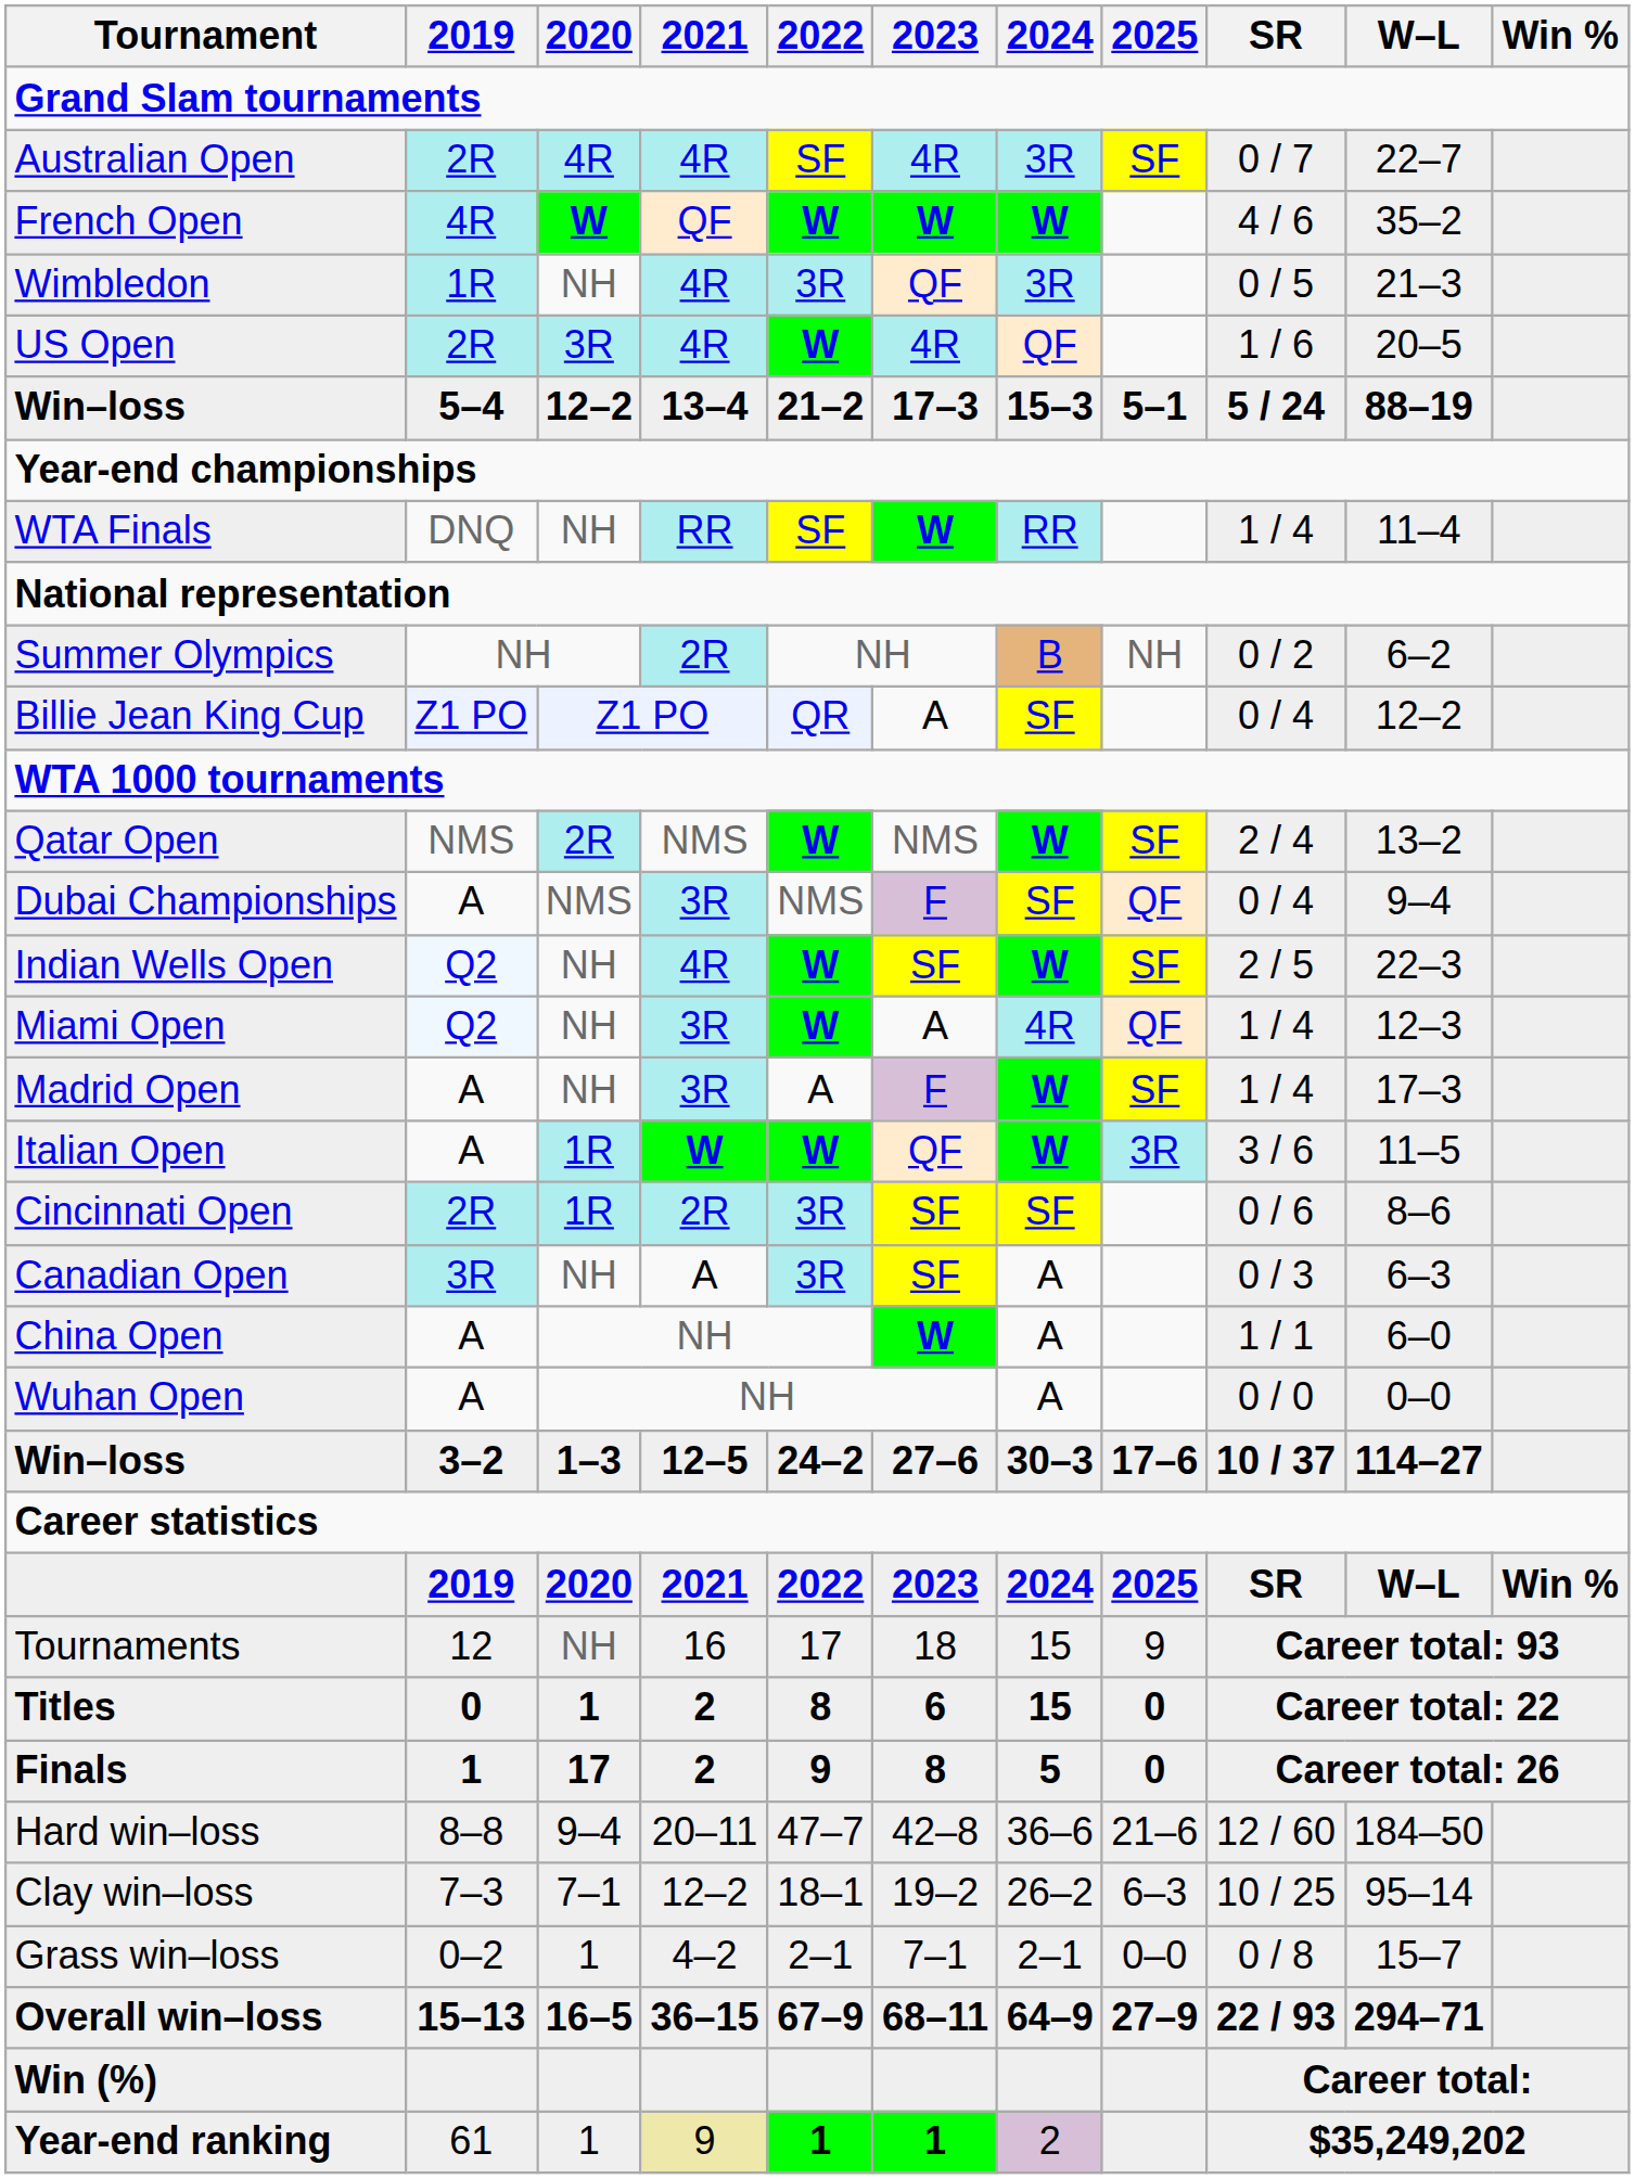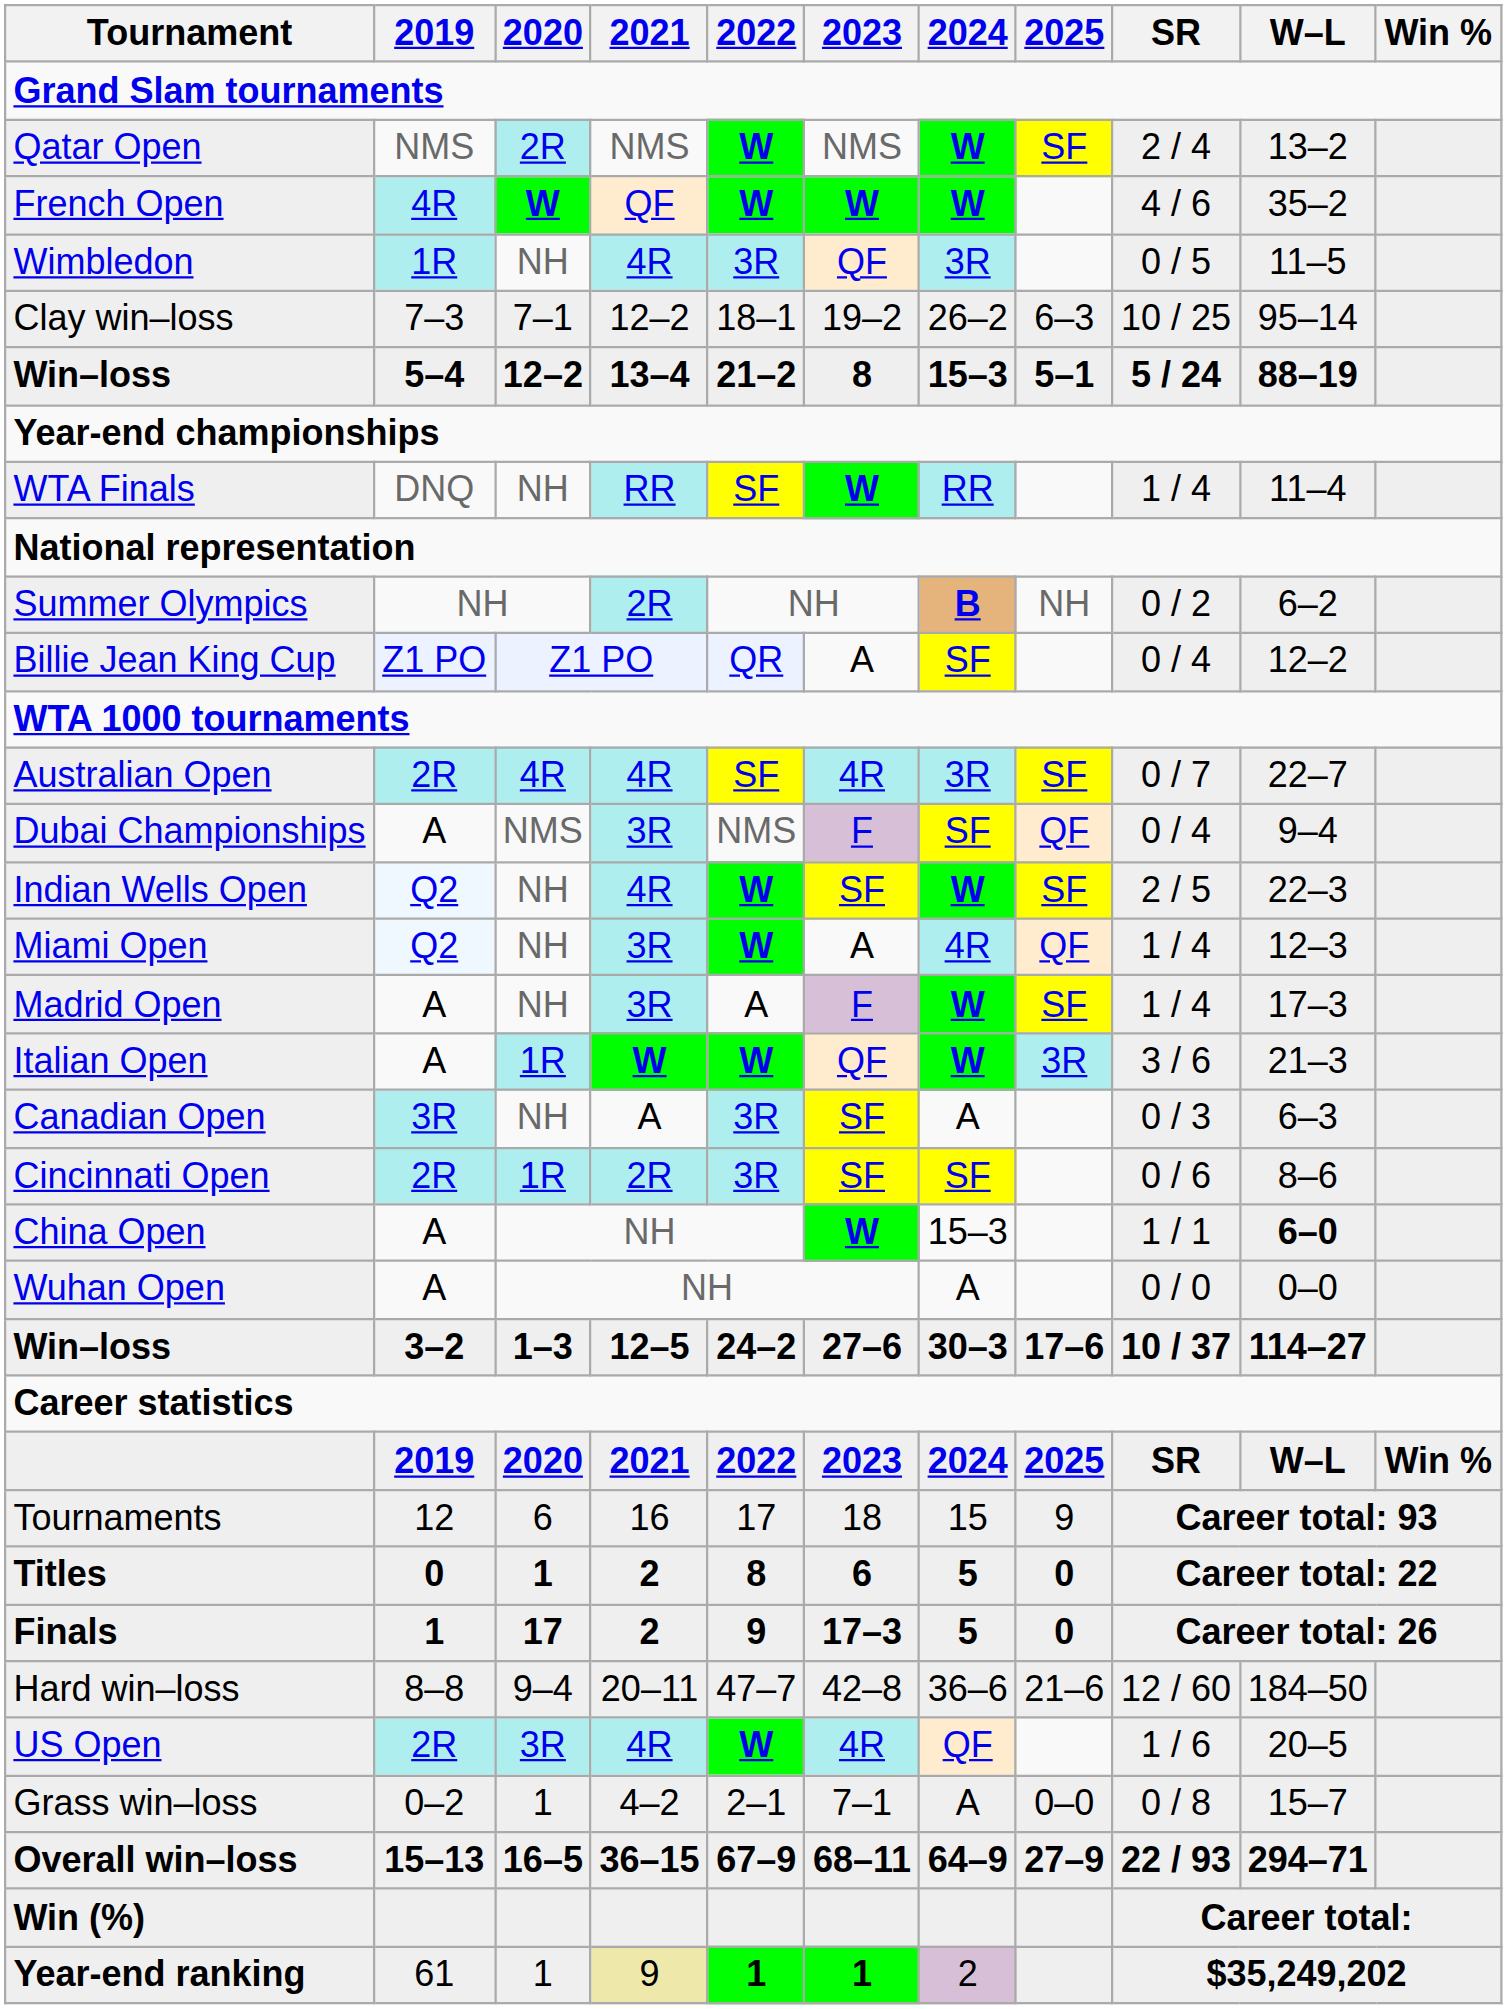rows swapped: Australian Open <-> Qatar Open
Wimbledon | W–L: 21–3 -> 11–5
rows swapped: US Open <-> Clay win–loss
Win–loss / 5–4 | 2023: 17–3 -> 8
Summer Olympics | 2024: normal -> bold
Italian Open | W–L: 11–5 -> 21–3
rows swapped: Canadian Open <-> Cincinnati Open
China Open | 2024: A -> 15–3
China Open | W–L: normal -> bold
Tournaments | 2020: NH -> 6
Titles | 2024: 15 -> 5
Finals | 2023: 8 -> 17–3
Grass win–loss | 2024: 2–1 -> A
